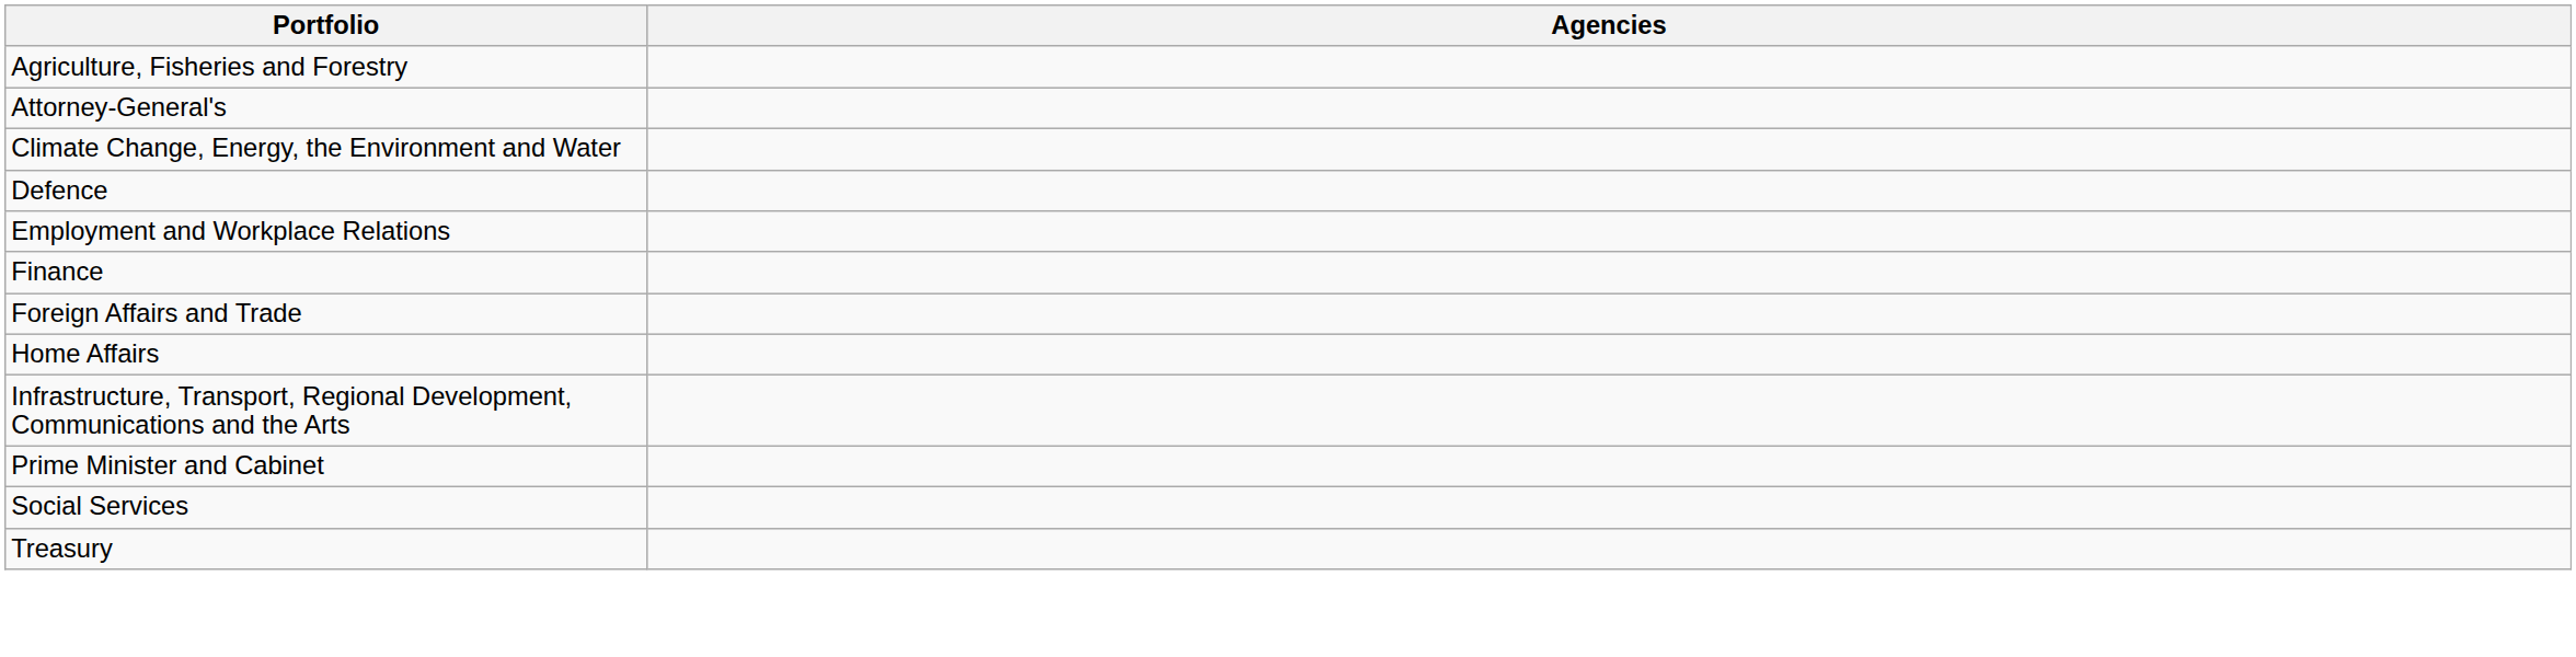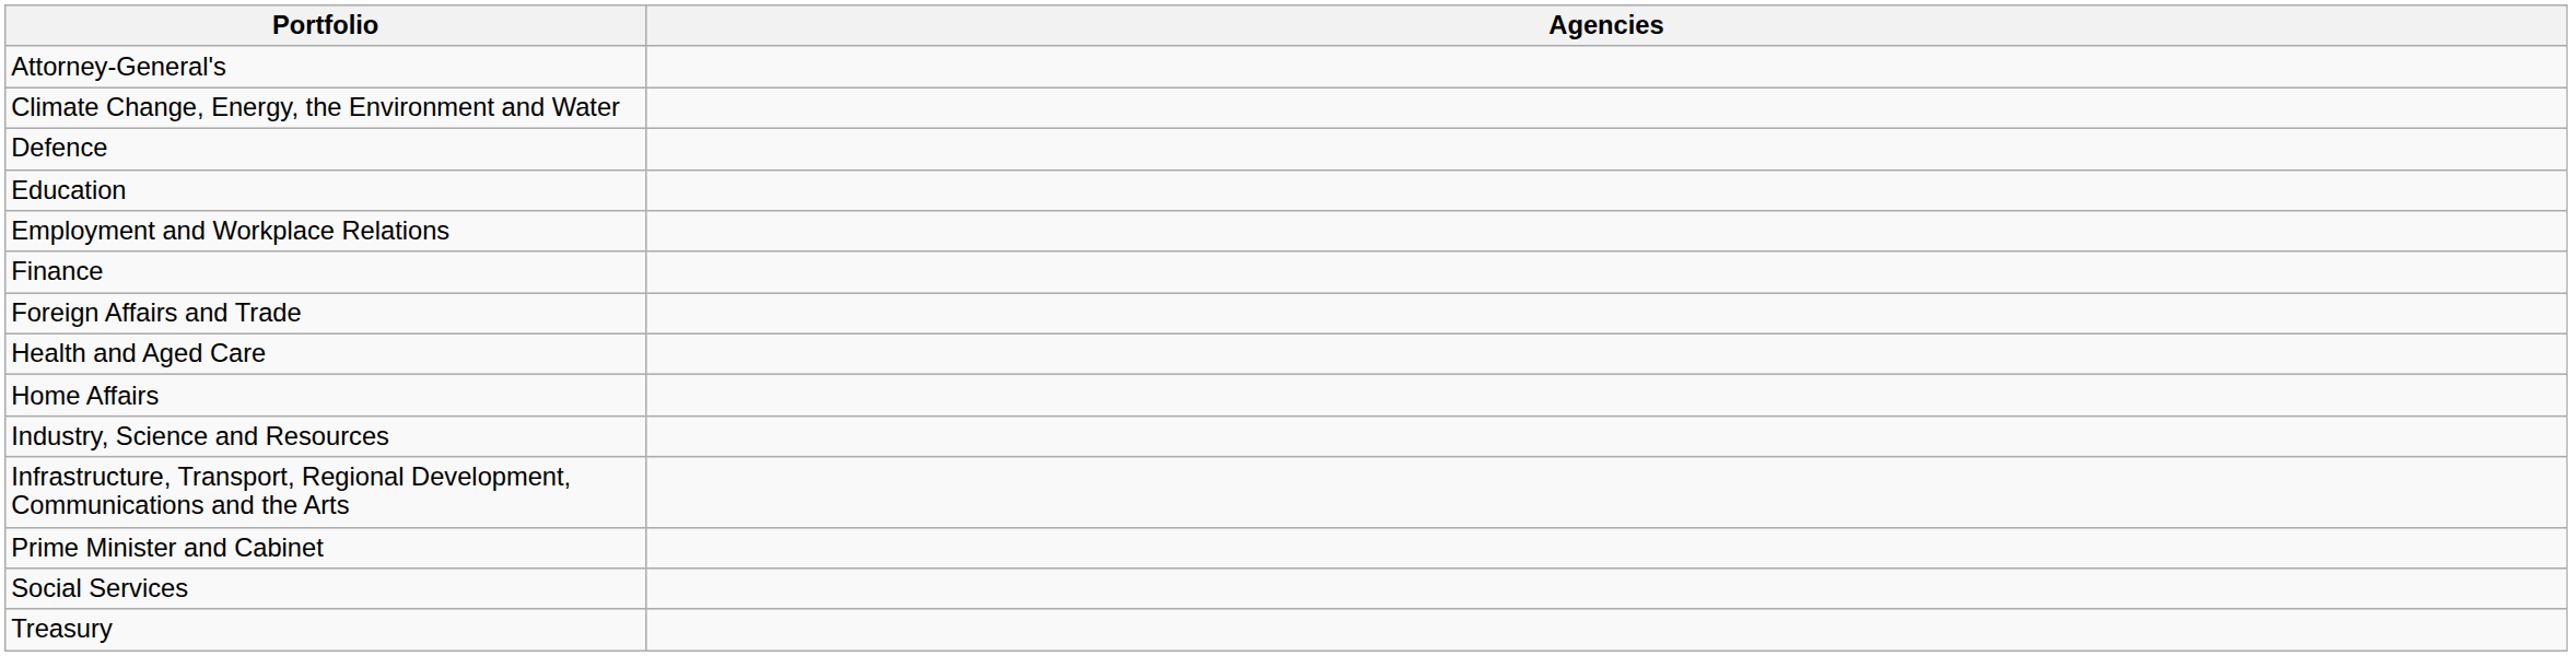- row: Agriculture, Fisheries and Forestry
+ row: Education
+ row: Health and Aged Care
+ row: Industry, Science and Resources
